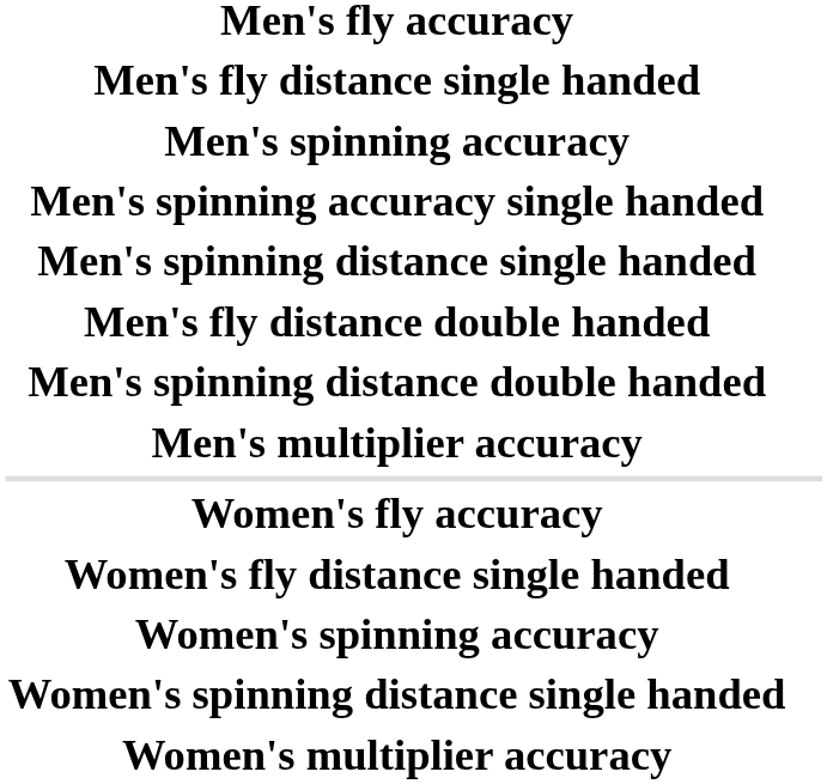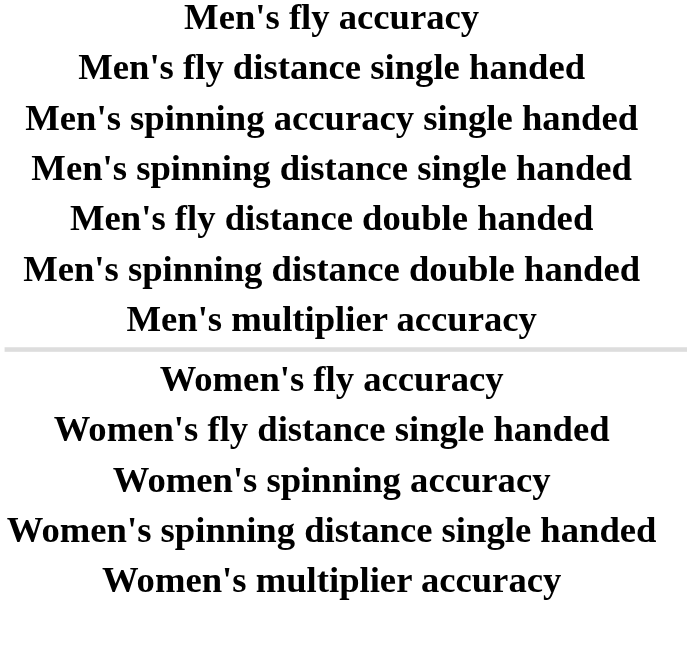- row: Men's spinning accuracy
